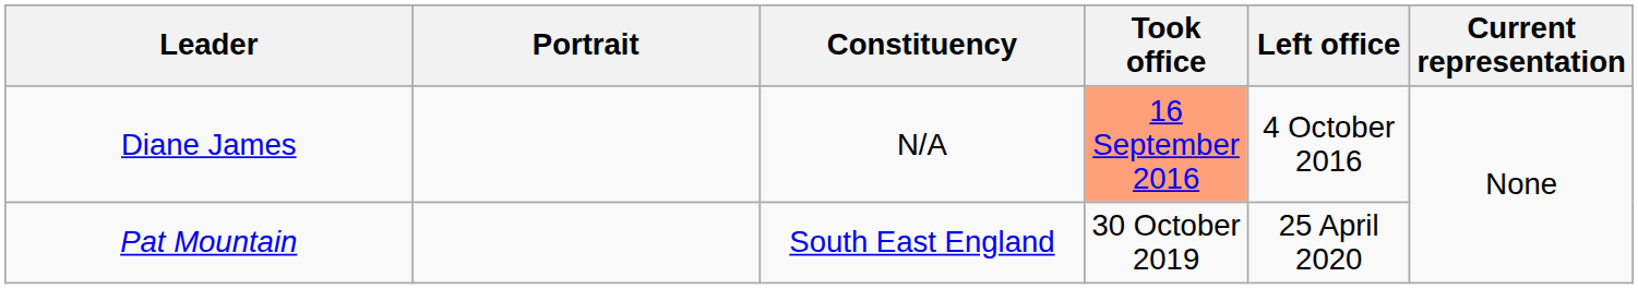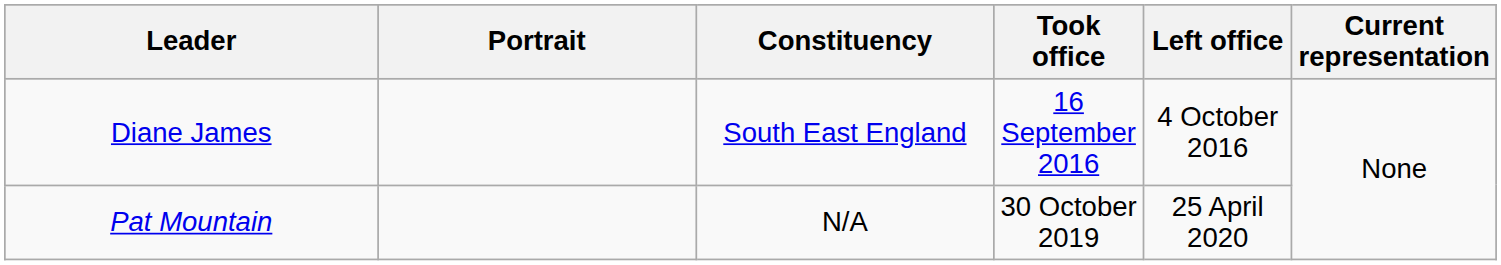Diane James | Constituency: N/A -> South East England
Diane James | Took office: lightsalmon background -> no background
Pat Mountain | Constituency: South East England -> N/A
